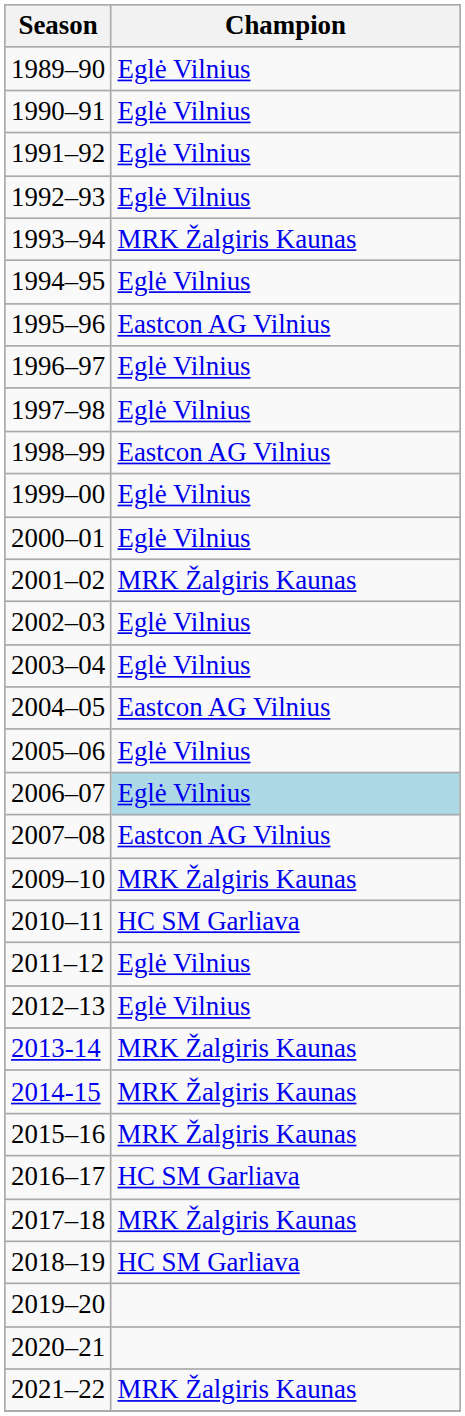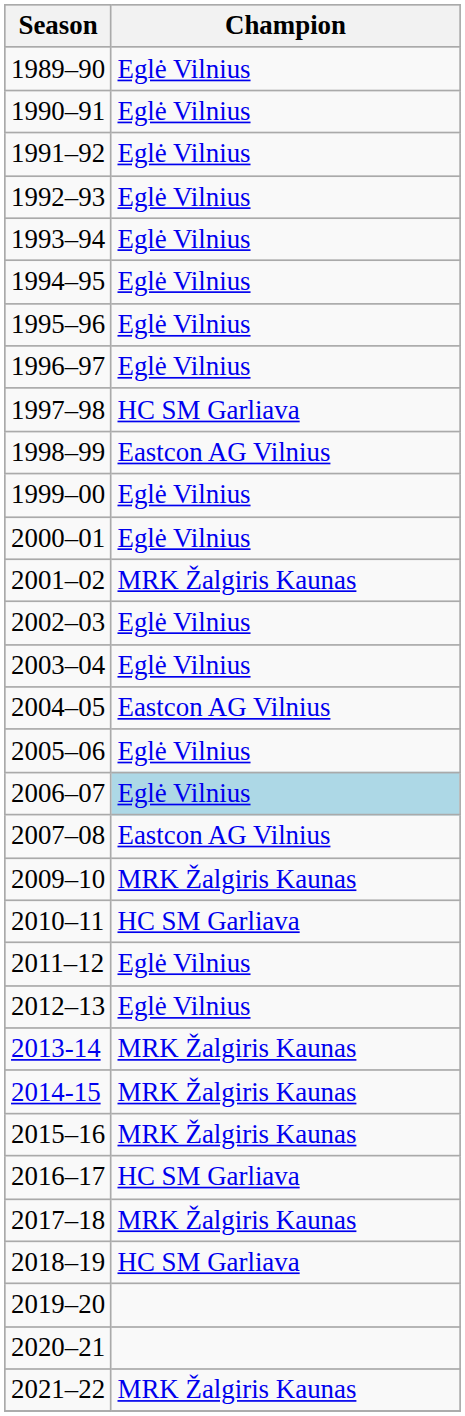1993–94 | Champion: MRK Žalgiris Kaunas -> Eglė Vilnius
1995–96 | Champion: Eastcon AG Vilnius -> Eglė Vilnius
1997–98 | Champion: Eglė Vilnius -> HC SM Garliava
